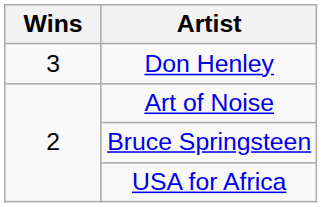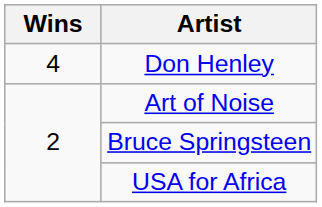Don Henley | Wins: 3 -> 4
